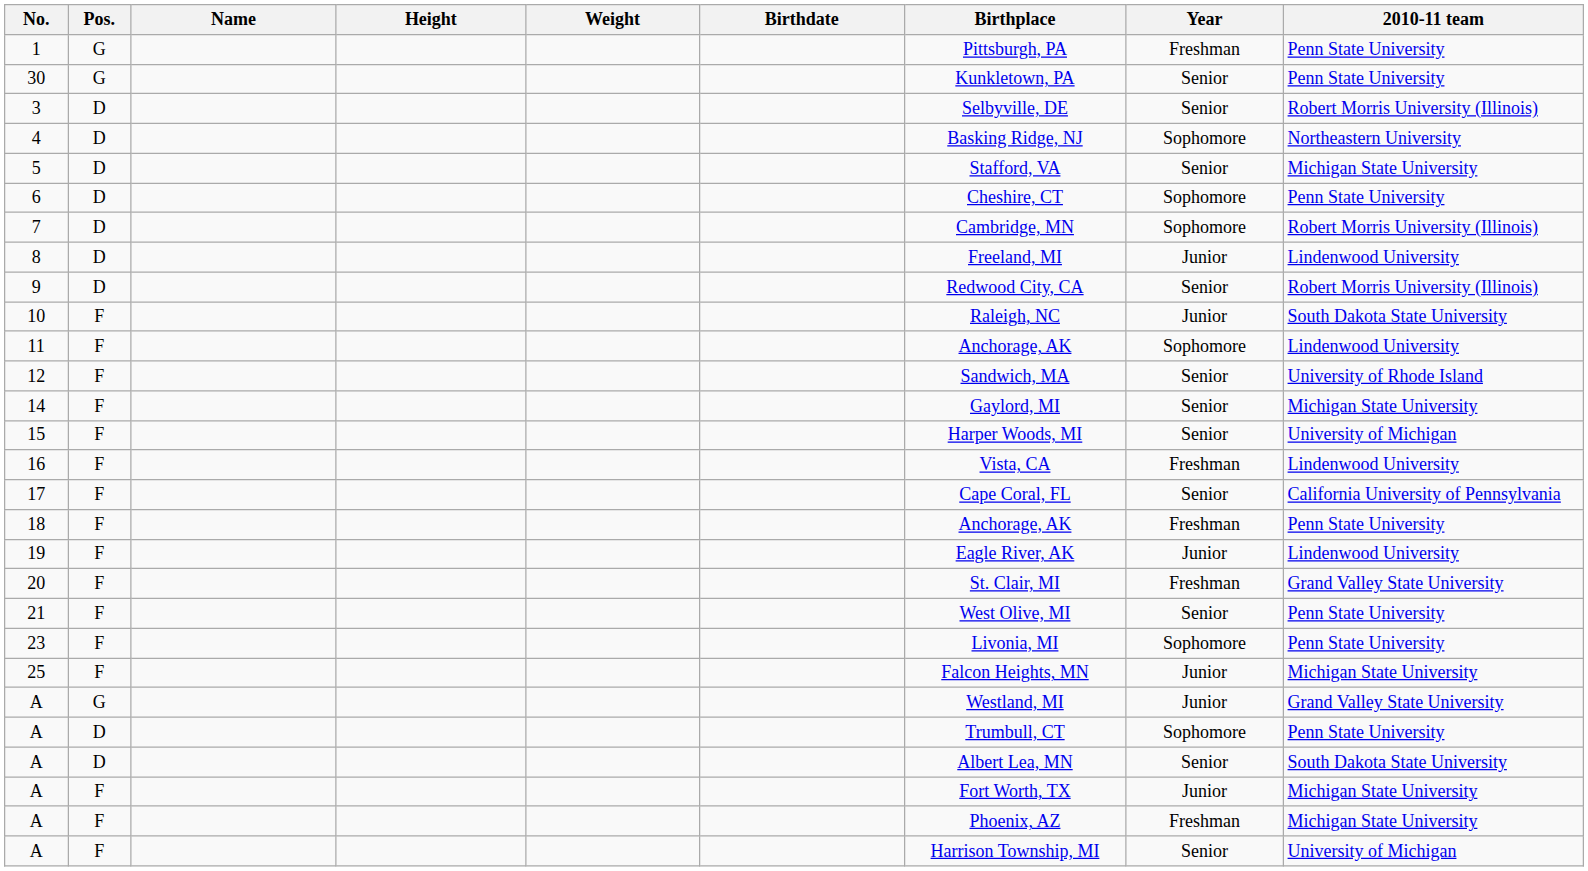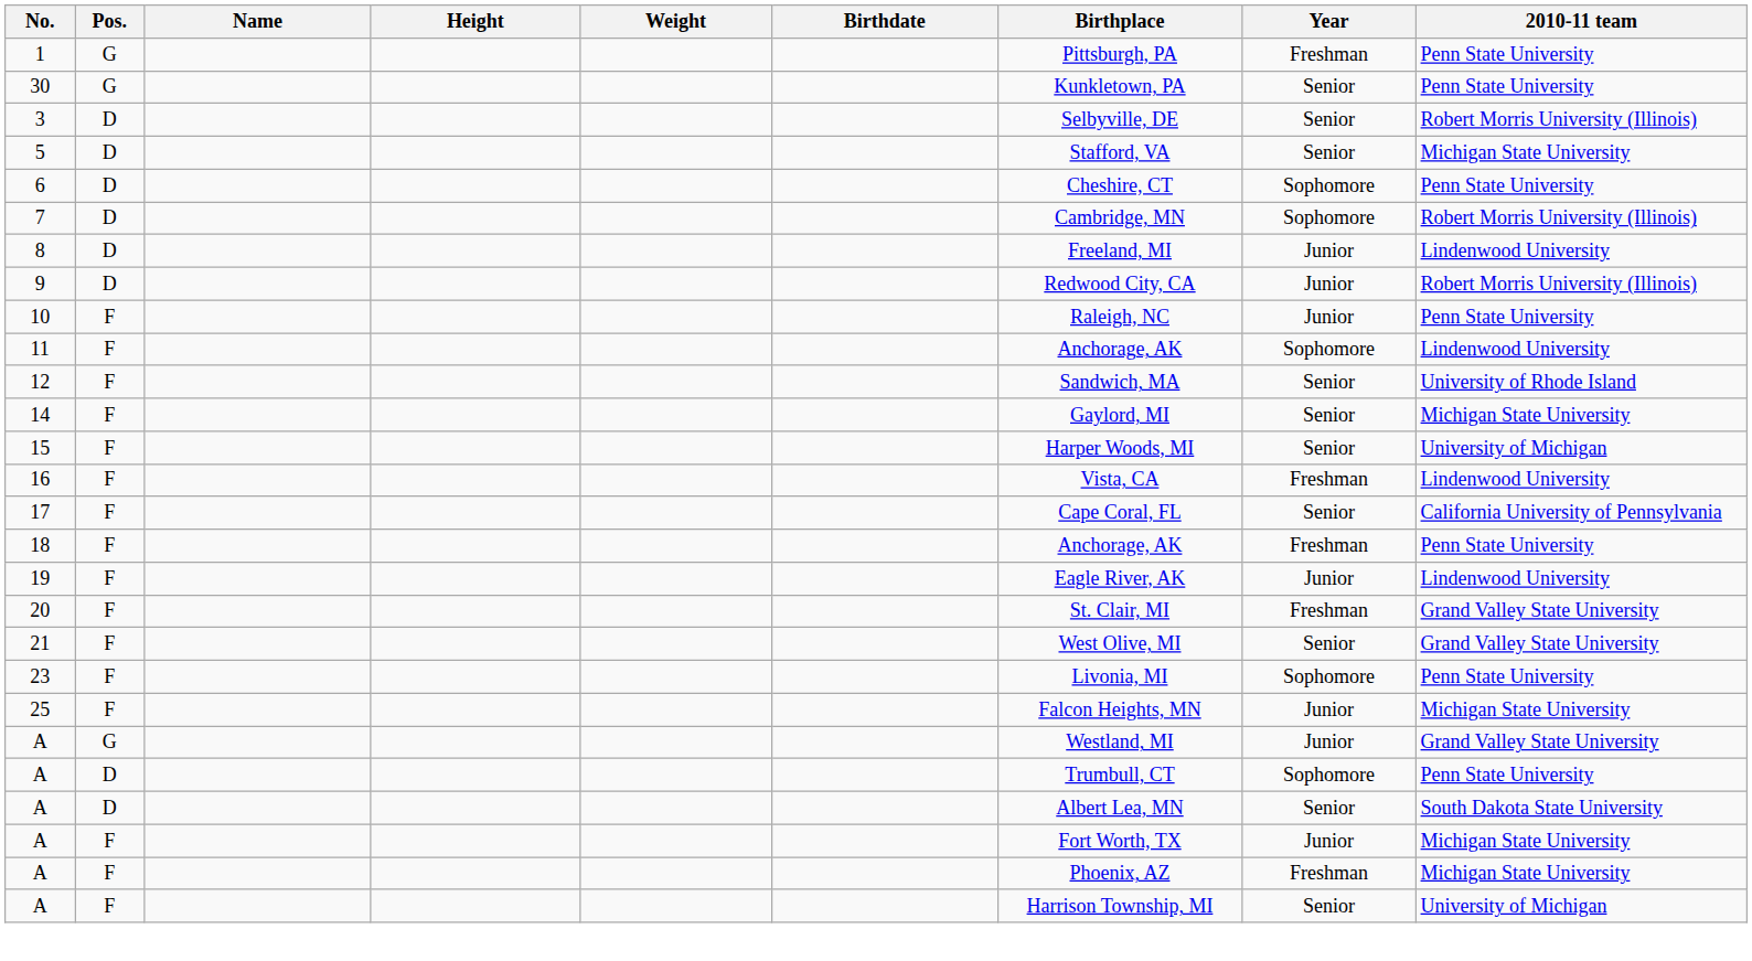- row: 4 | D | Basking Ridge, NJ | Sophomore | Northeastern University
9 | Year: Senior -> Junior
10 | 2010-11 team: South Dakota State University -> Penn State University
21 | 2010-11 team: Penn State University -> Grand Valley State University
